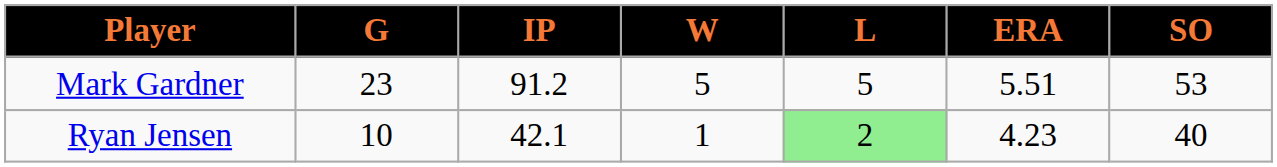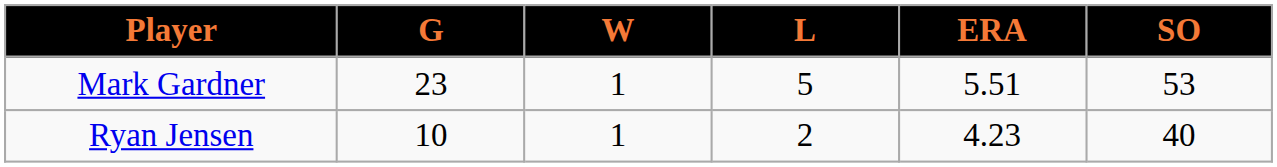- column: IP | 91.2 | 42.1
Mark Gardner | W: 5 -> 1
Ryan Jensen | L: lightgreen background -> no background
